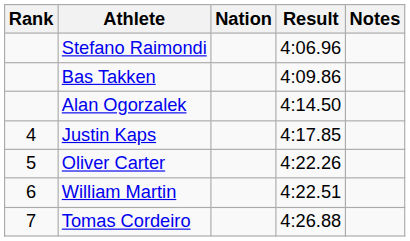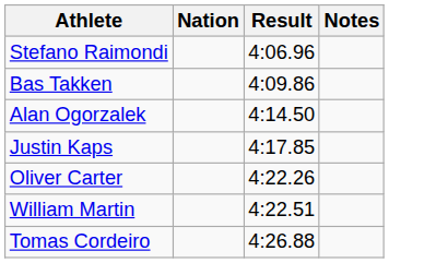- column: Rank | 4 | 5 | 6 | 7
